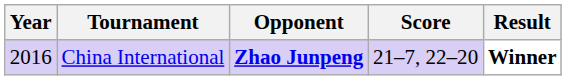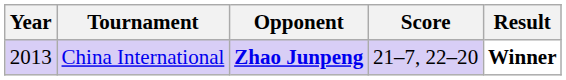China International | Year: 2016 -> 2013
